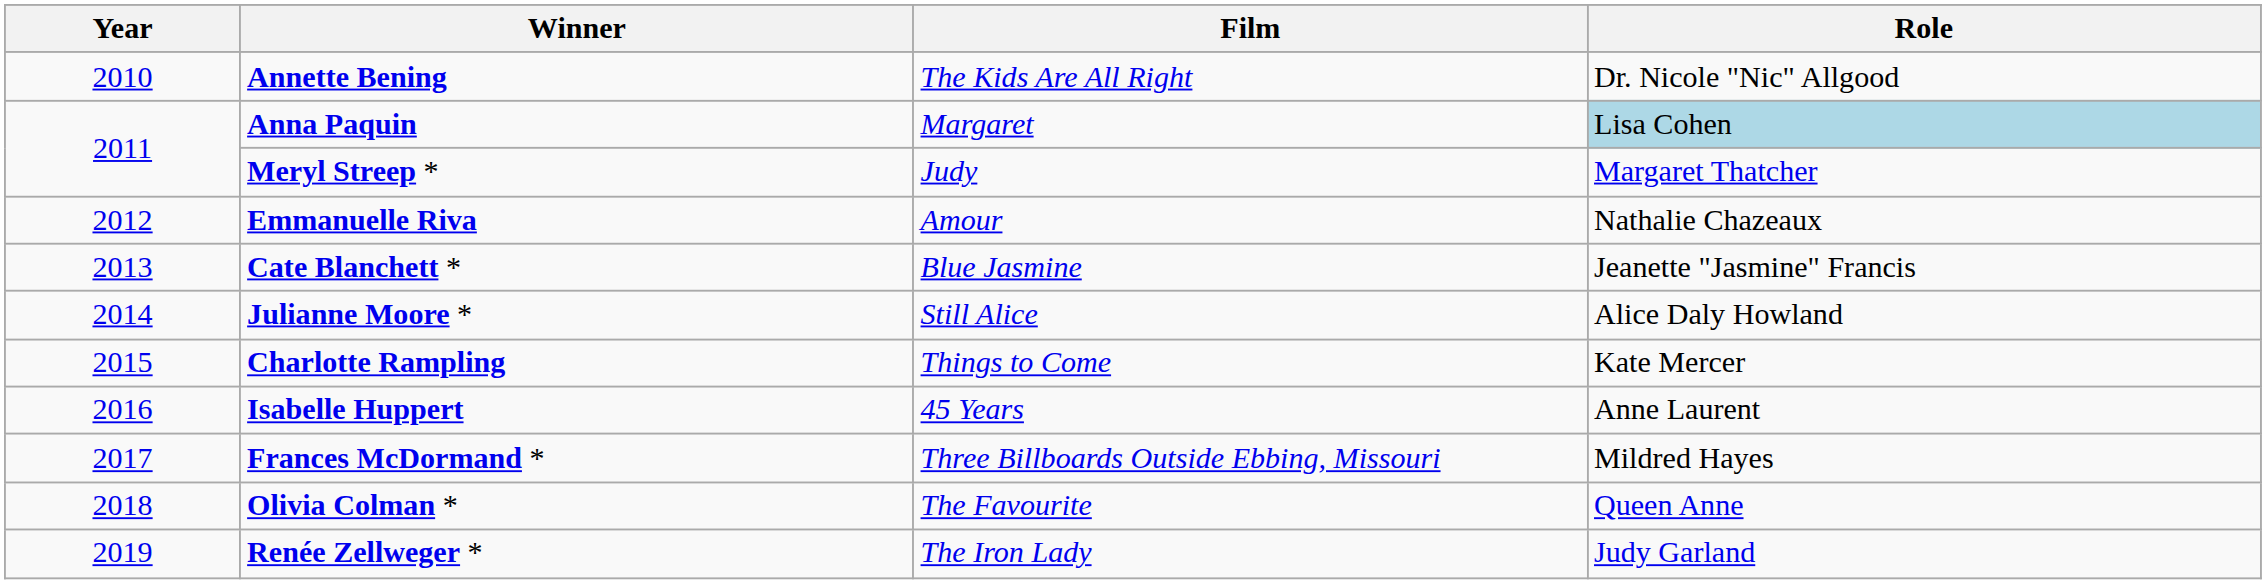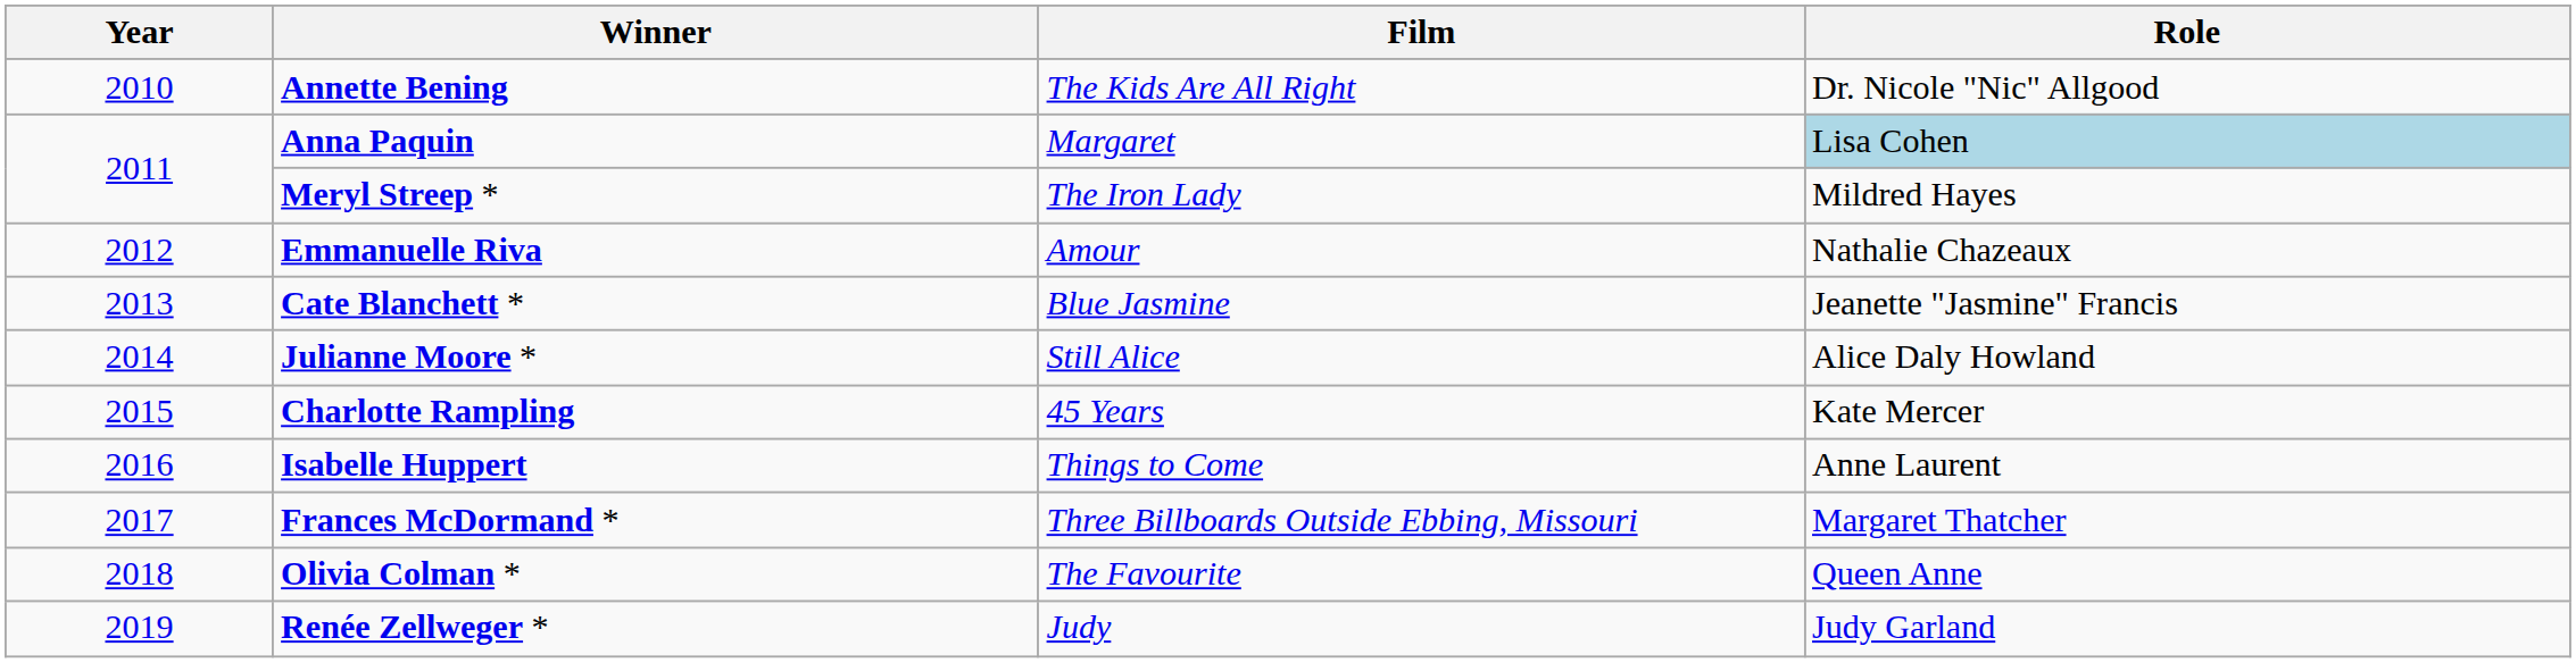Meryl Streep * | Film: Judy -> The Iron Lady
Meryl Streep * | Role: Margaret Thatcher -> Mildred Hayes
Charlotte Rampling | Film: Things to Come -> 45 Years
Isabelle Huppert | Film: 45 Years -> Things to Come
Frances McDormand * | Role: Mildred Hayes -> Margaret Thatcher
Renée Zellweger * | Film: The Iron Lady -> Judy
